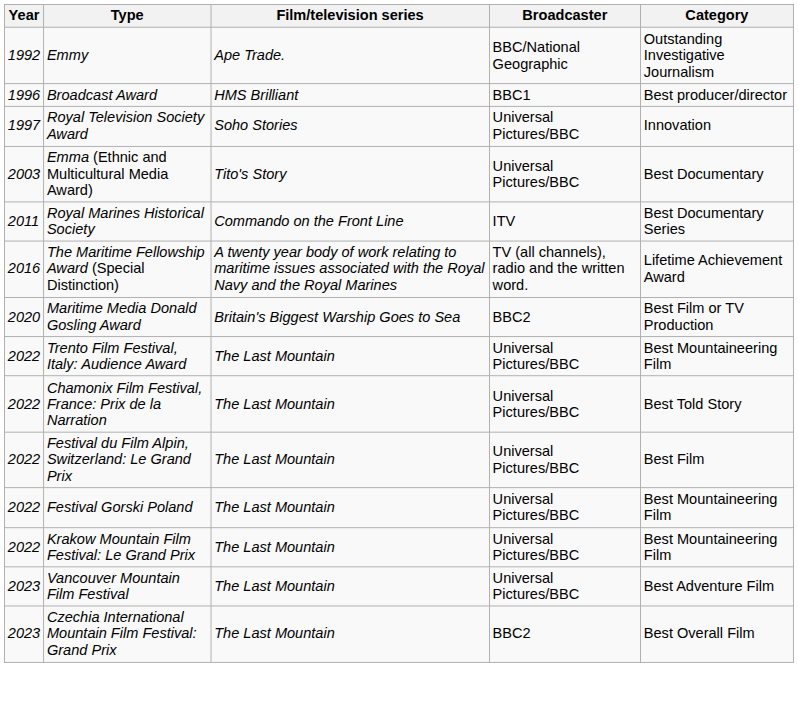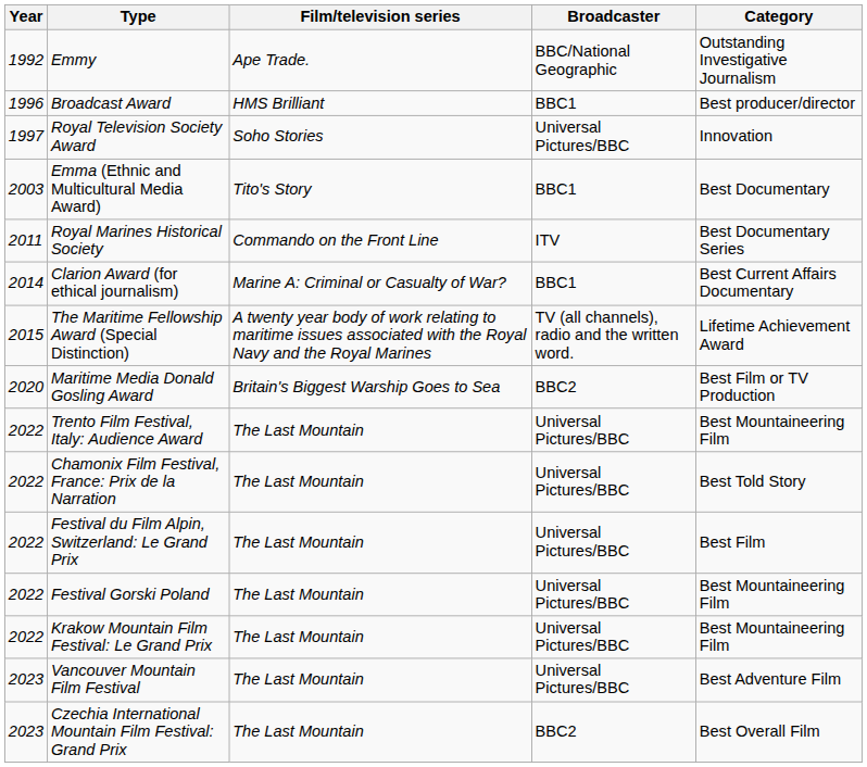Emma (Ethnic and Multicultural Media Award) | Broadcaster: Universal Pictures/BBC -> BBC1
+ row: 2014 | Clarion Award (for ethical journalism) | Marine A: Criminal or Casualty of War? | BBC1 | Best Current Affairs Documentary
The Maritime Fellowship Award (Special Distinction) | Year: 2016 -> 2015
